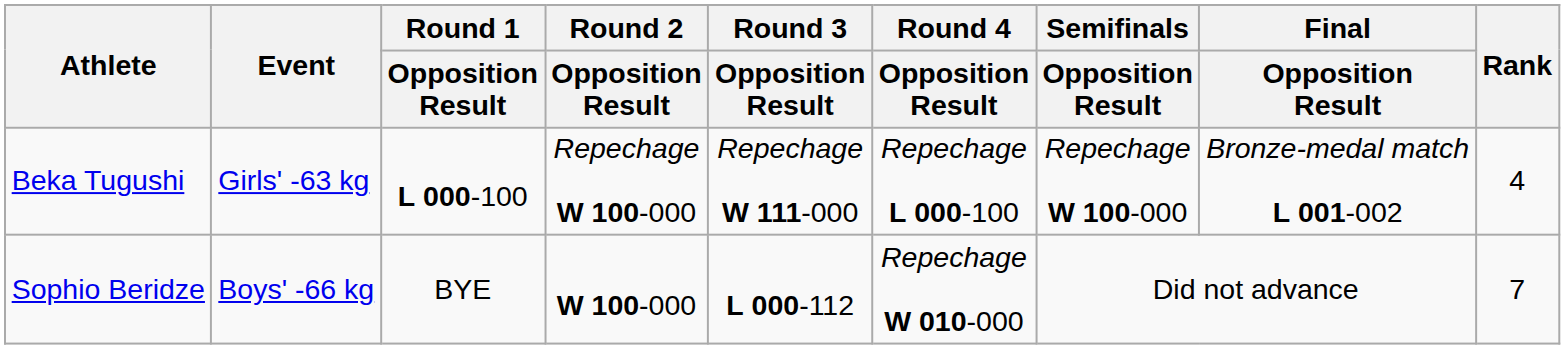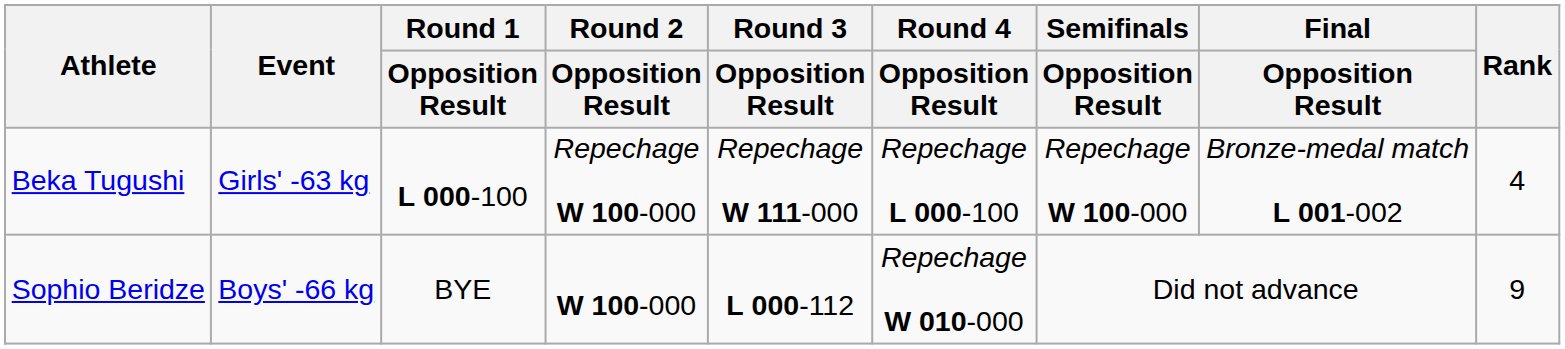Sophio Beridze | Rank: 7 -> 9
